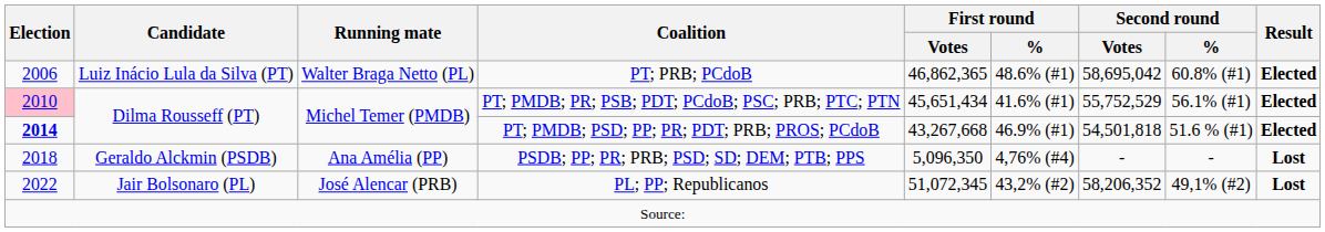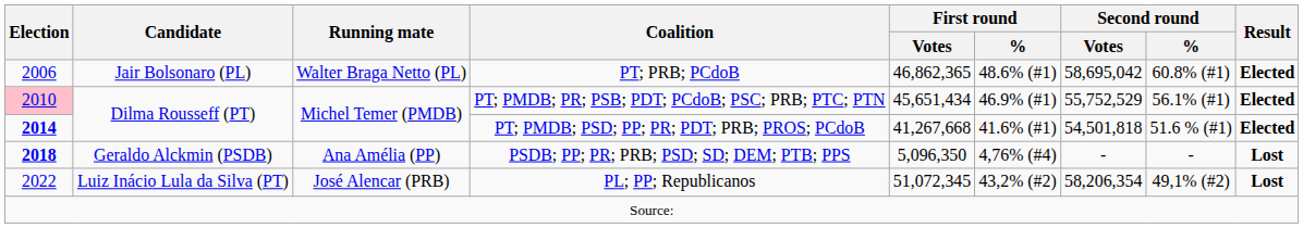PT; PRB; PCdoB | Candidate: Luiz Inácio Lula da Silva (PT) -> Jair Bolsonaro (PL)
PT; PMDB; PR; PSB; PDT; PCdoB; PSC; PRB; PTC; PTN | First round / %: 41.6% (#1) -> 46.9% (#1)
PT; PMDB; PSD; PP; PR; PDT; PRB; PROS; PCdoB | First round / Votes: 43,267,668 -> 41,267,668
PT; PMDB; PSD; PP; PR; PDT; PRB; PROS; PCdoB | First round / %: 46.9% (#1) -> 41.6% (#1)
PSDB; PP; PR; PRB; PSD; SD; DEM; PTB; PPS | Election: normal -> bold
PL; PP; Republicanos | Candidate: Jair Bolsonaro (PL) -> Luiz Inácio Lula da Silva (PT)
PL; PP; Republicanos | Second round / Votes: 58,206,352 -> 58,206,354
